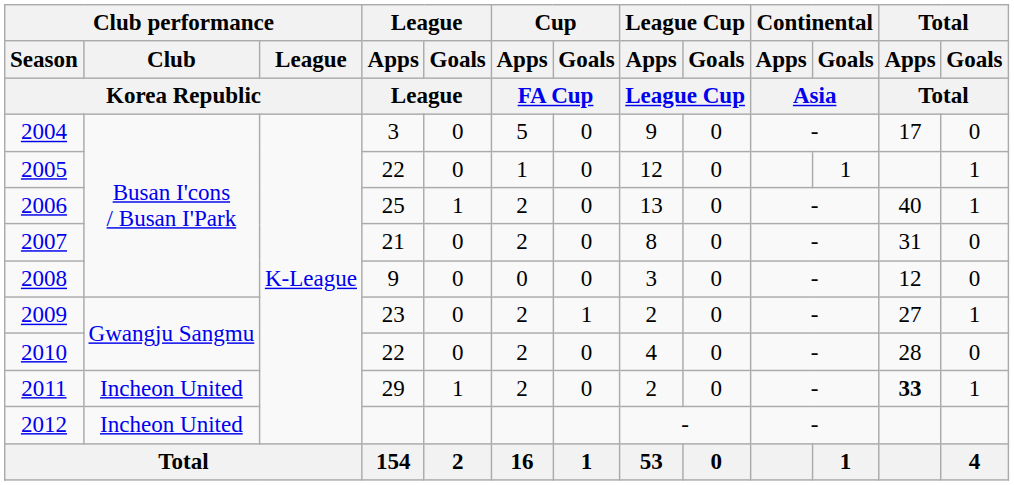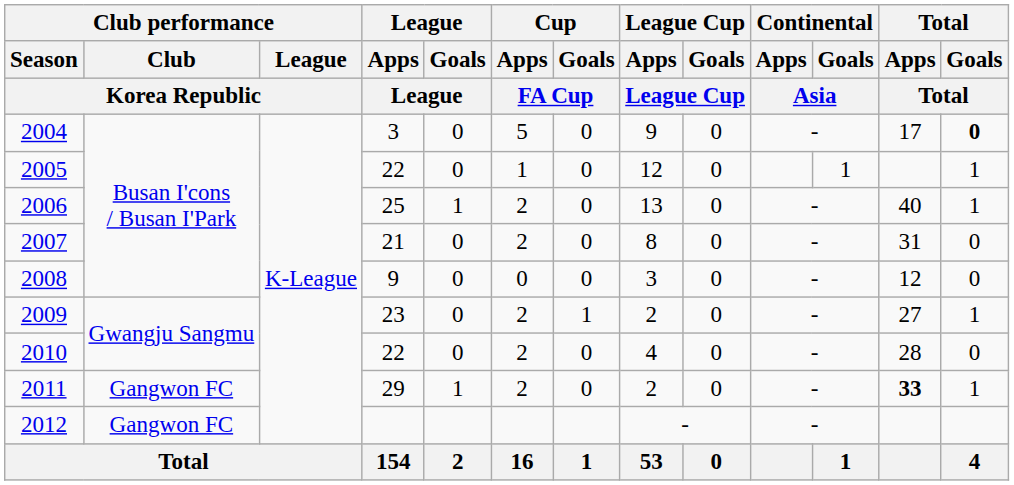2004 | Total / Goals / Total: normal -> bold
2011 | Club performance / Club / Korea Republic: Incheon United -> Gangwon FC
2012 | Club performance / Club / Korea Republic: Incheon United -> Gangwon FC
